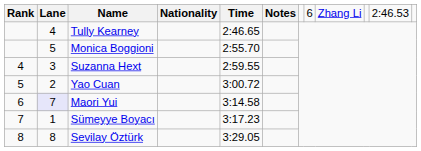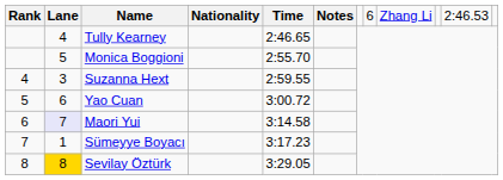Yao Cuan | column 2: 2 -> 6
Sevilay Öztürk | column 2: no background -> gold background
